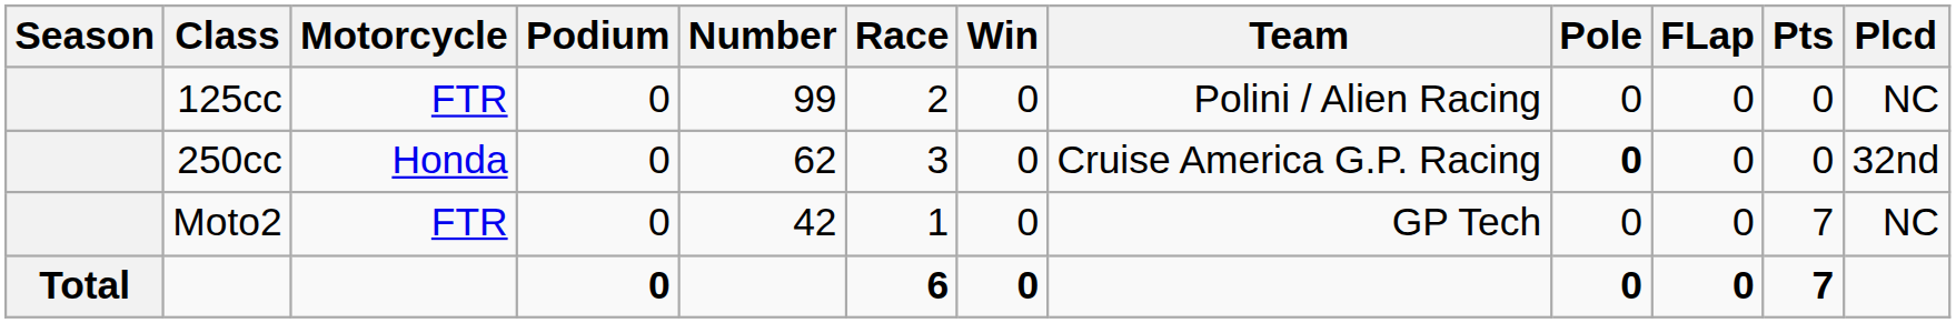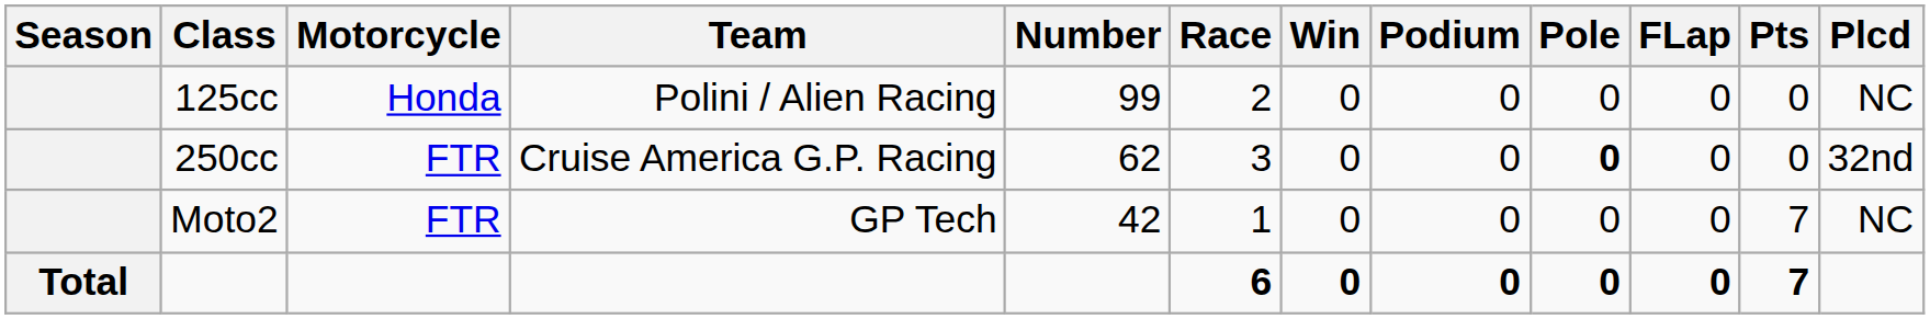columns swapped: Team <-> Podium
125cc | Motorcycle: FTR -> Honda
250cc | Motorcycle: Honda -> FTR
